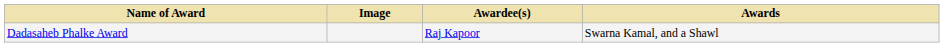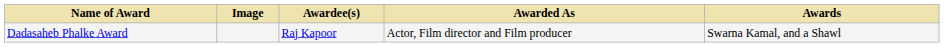+ column: Awarded As | Actor, Film director and Film producer
